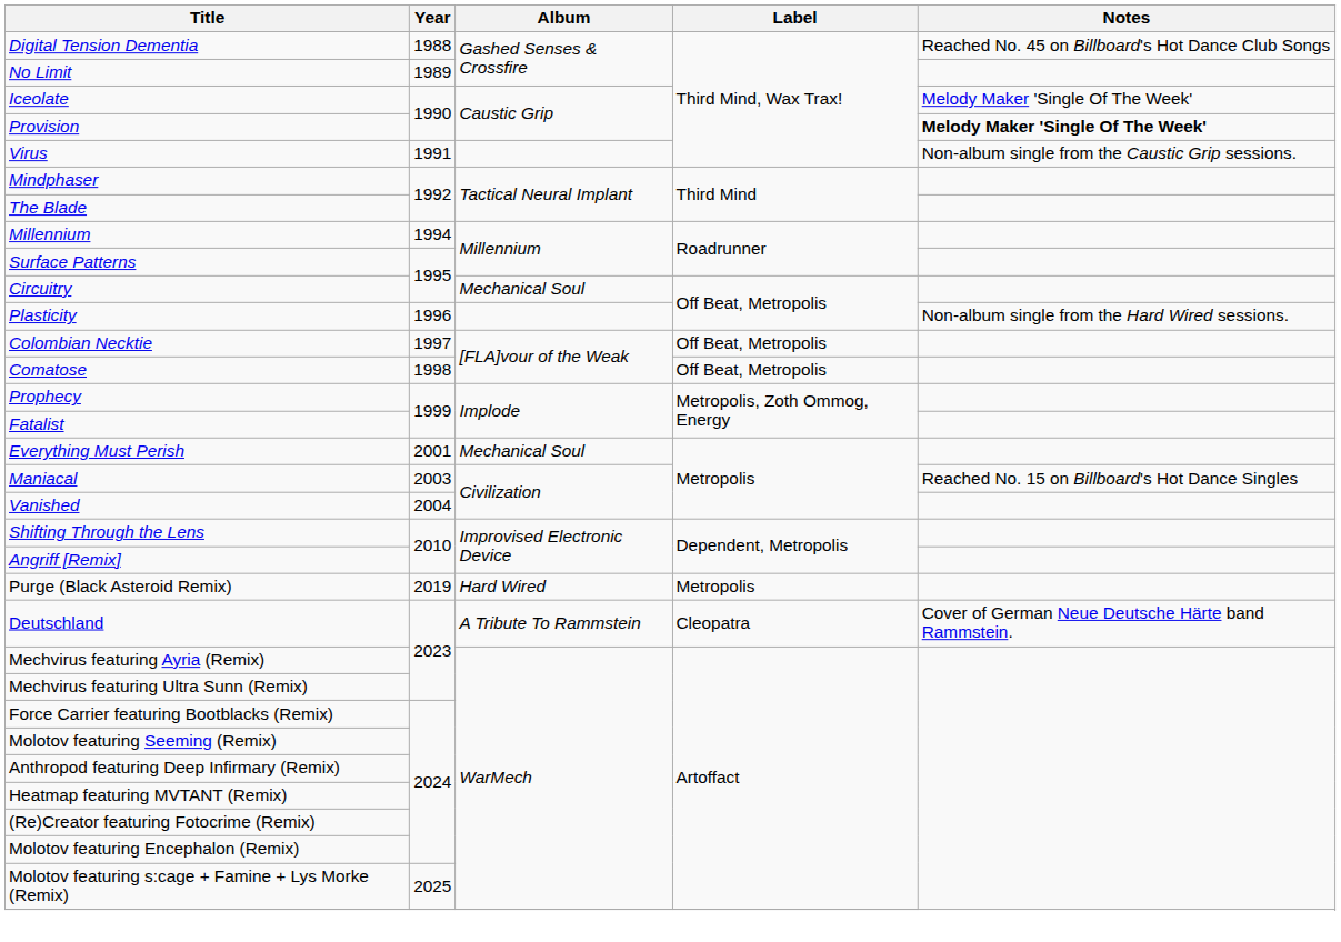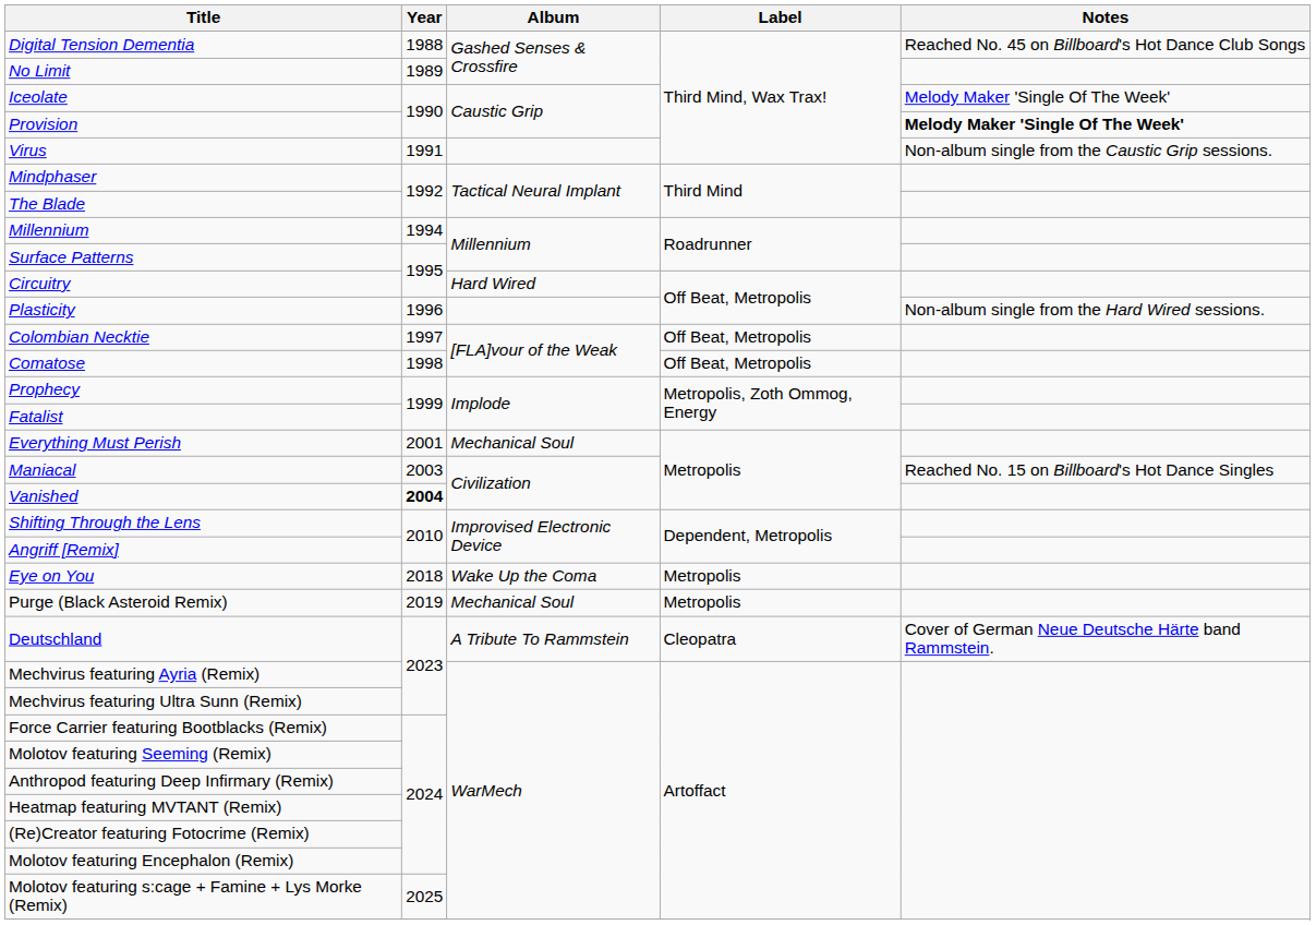Circuitry | Album: Mechanical Soul -> Hard Wired
Vanished | Year: normal -> bold
+ row: Eye on You | 2018 | Wake Up the Coma | Metropolis
Purge (Black Asteroid Remix) | Album: Hard Wired -> Mechanical Soul
